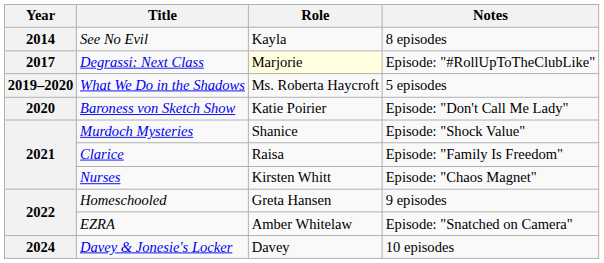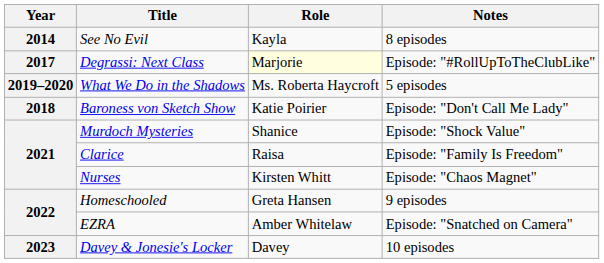Baroness von Sketch Show | Year: 2020 -> 2018
Davey & Jonesie's Locker | Year: 2024 -> 2023
